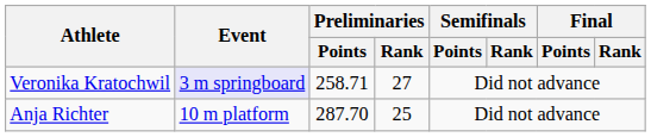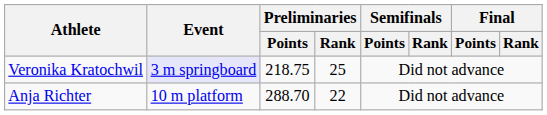Veronika Kratochwil | Preliminaries / Points: 258.71 -> 218.75
Veronika Kratochwil | Preliminaries / Rank: 27 -> 25
Anja Richter | Preliminaries / Points: 287.70 -> 288.70
Anja Richter | Preliminaries / Rank: 25 -> 22
